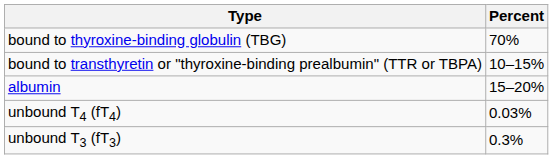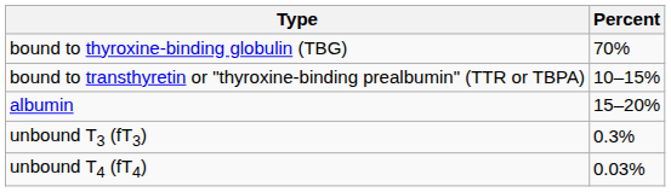rows swapped: unbound T4 (fT4) <-> unbound T3 (fT3)
